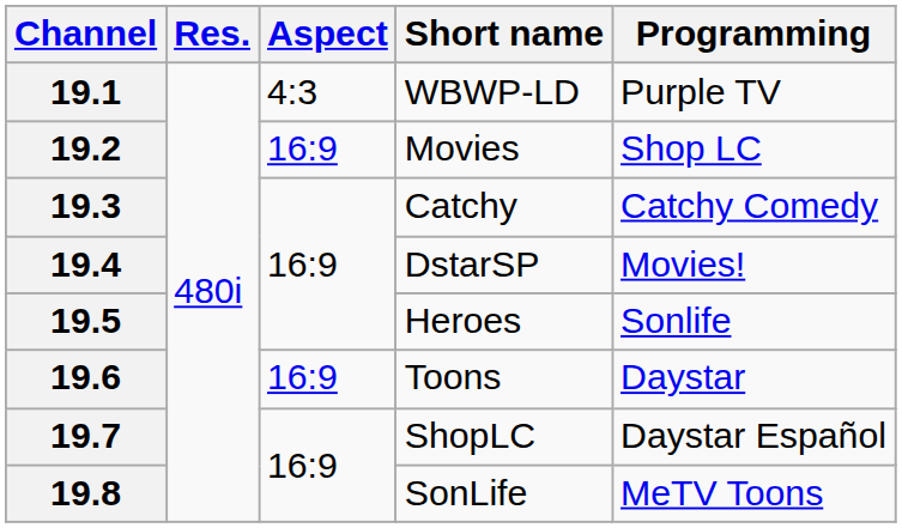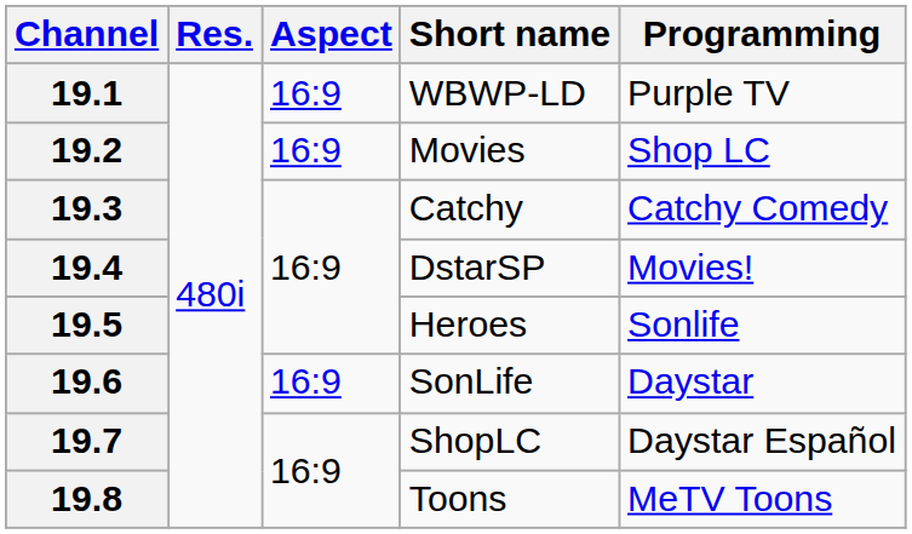19.1 | Aspect: 4:3 -> 16:9
19.6 | Short name: Toons -> SonLife
19.8 | Short name: SonLife -> Toons
